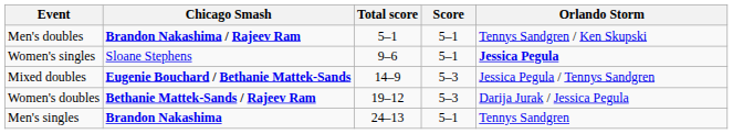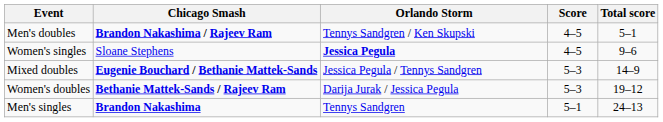columns swapped: Orlando Storm <-> Total score
Men's doubles | Score: 5–1 -> 4–5
Women's singles | Score: 5–1 -> 4–5
